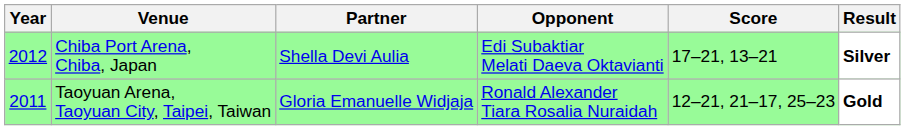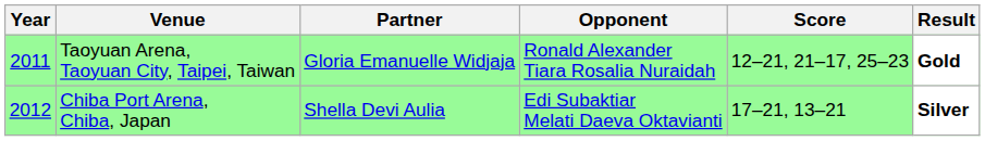rows swapped: Taoyuan Arena, Taoyuan City, Taipei, Taiwan <-> Chiba Port Arena, Chiba, Japan
